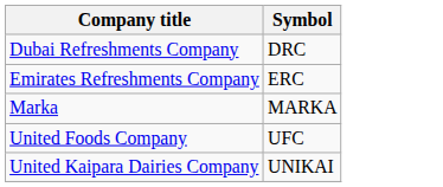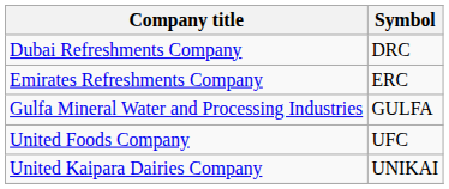+ row: Gulfa Mineral Water and Processing Industries | GULFA
- row: Marka | MARKA
